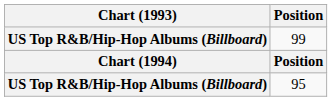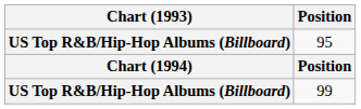rows swapped: 95 <-> 99
